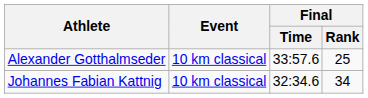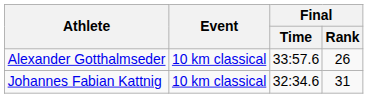Alexander Gotthalmseder | Final / Rank: 25 -> 26
Johannes Fabian Kattnig | Final / Rank: 34 -> 31
